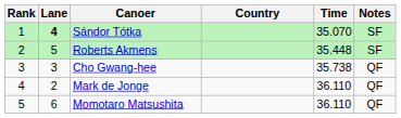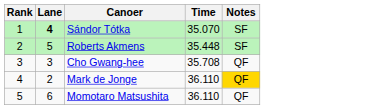- column: Country
Cho Gwang-hee | Time: 35.738 -> 35.708
Mark de Jonge | Notes: no background -> gold background
